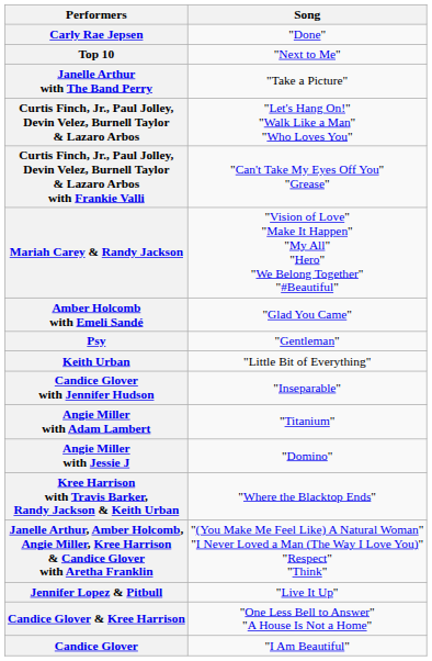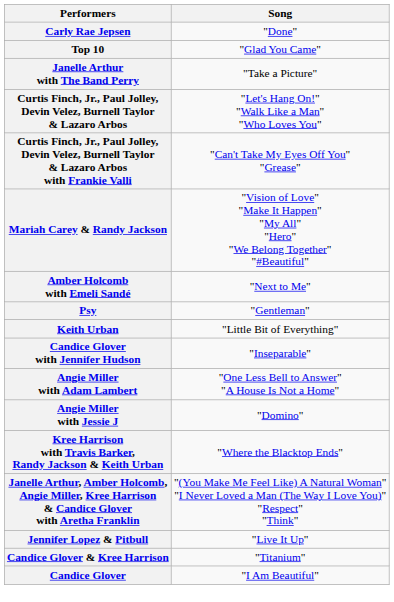Top 10 | Song: "Next to Me" -> "Glad You Came"
Amber Holcomb with Emeli Sandé | Song: "Glad You Came" -> "Next to Me"
Angie Miller with Adam Lambert | Song: "Titanium" -> "One Less Bell to Answer" "A House Is Not a Home"
Candice Glover & Kree Harrison | Song: "One Less Bell to Answer" "A House Is Not a Home" -> "Titanium"
